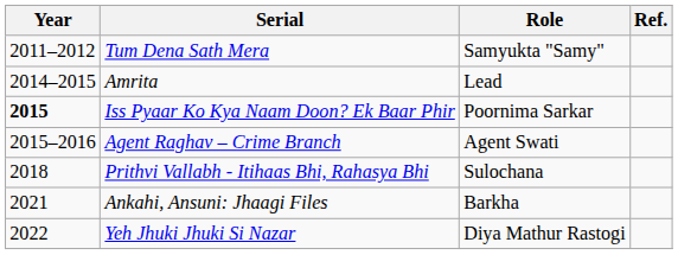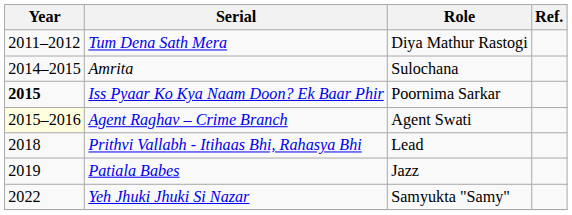Tum Dena Sath Mera | Role: Samyukta "Samy" -> Diya Mathur Rastogi
Amrita | Role: Lead -> Sulochana
Agent Raghav – Crime Branch | Year: no background -> lightyellow background
Prithvi Vallabh - Itihaas Bhi, Rahasya Bhi | Role: Sulochana -> Lead
+ row: 2019 | Patiala Babes | Jazz
- row: 2021 | Ankahi, Ansuni: Jhaagi Files | Barkha
Yeh Jhuki Jhuki Si Nazar | Role: Diya Mathur Rastogi -> Samyukta "Samy"
